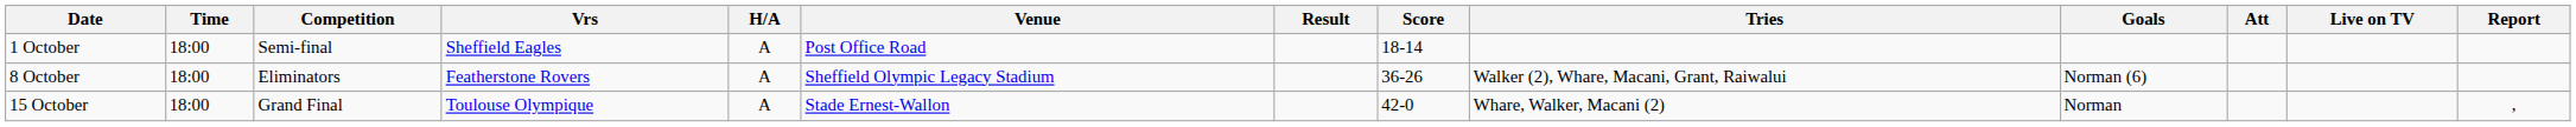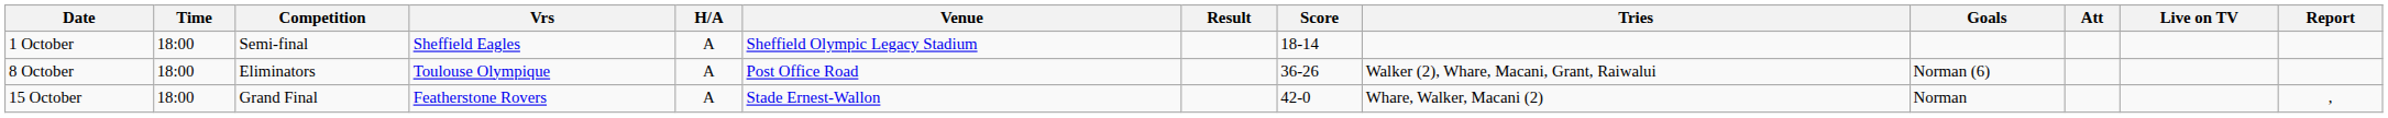1 October | Venue: Post Office Road -> Sheffield Olympic Legacy Stadium
8 October | Vrs: Featherstone Rovers -> Toulouse Olympique
8 October | Venue: Sheffield Olympic Legacy Stadium -> Post Office Road
15 October | Vrs: Toulouse Olympique -> Featherstone Rovers
